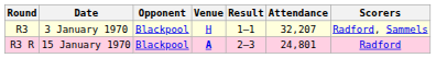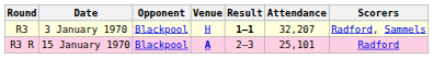R3 | Result: normal -> bold
R3 R | Attendance: 24,801 -> 25,101
